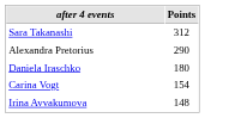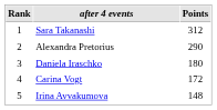+ column: Rank | 1 | 2 | 3 | 4 | 5
Carina Vogt | Points: 154 -> 172
